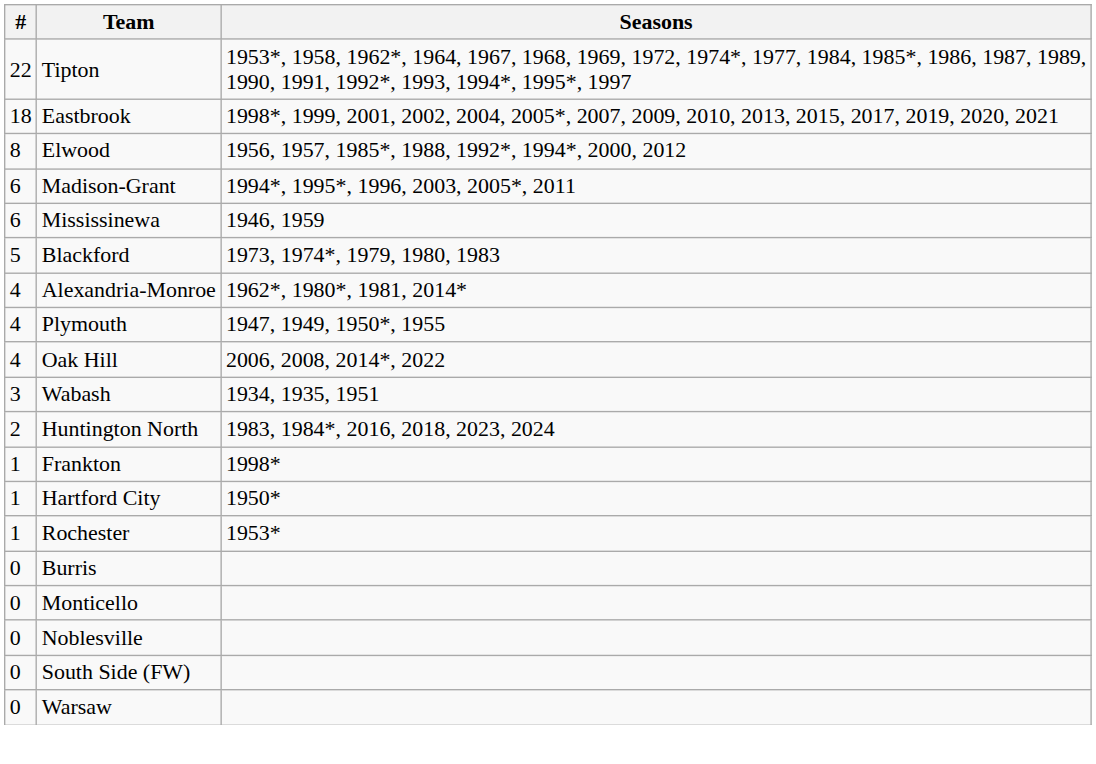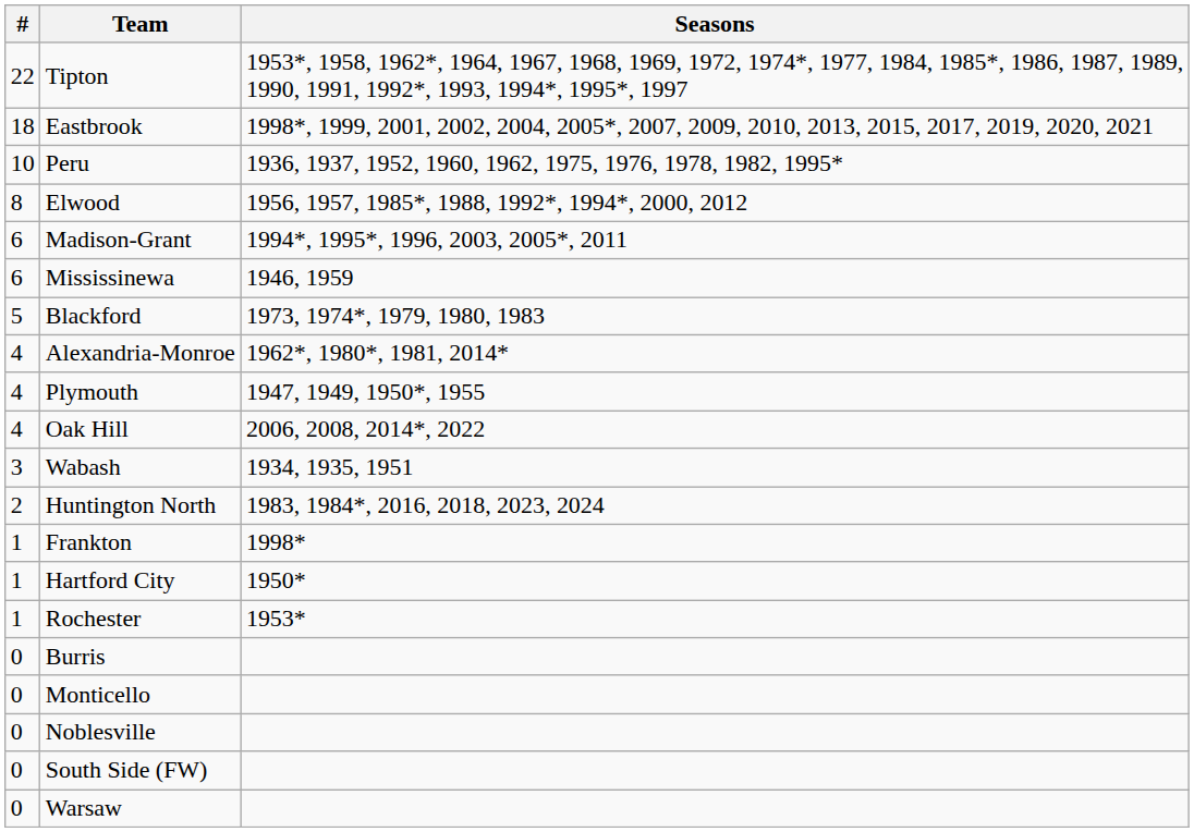+ row: 10 | Peru | 1936, 1937, 1952, 1960, 1962, 1975, 1976, 1978, 1982, 1995*
